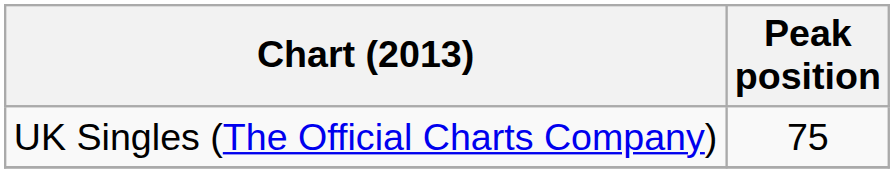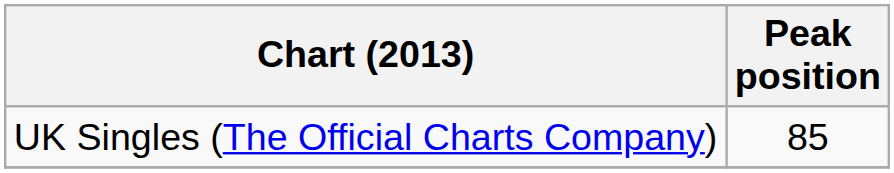UK Singles (The Official Charts Company) | Peak position: 75 -> 85
